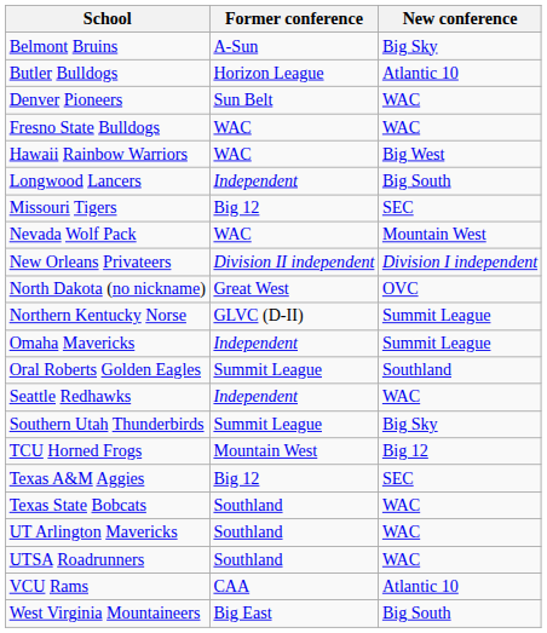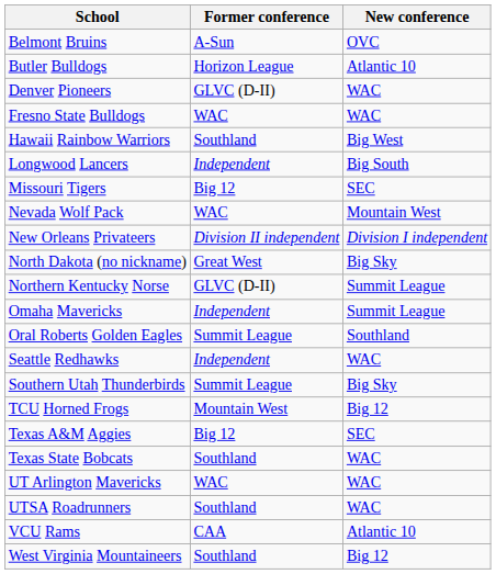Belmont Bruins | New conference: Big Sky -> OVC
Denver Pioneers | Former conference: Sun Belt -> GLVC (D-II)
Hawaii Rainbow Warriors | Former conference: WAC -> Southland
North Dakota (no nickname) | New conference: OVC -> Big Sky
UT Arlington Mavericks | Former conference: Southland -> WAC
West Virginia Mountaineers | Former conference: Big East -> Southland
West Virginia Mountaineers | New conference: Big South -> Big 12
